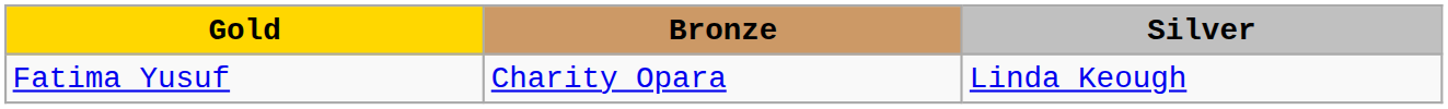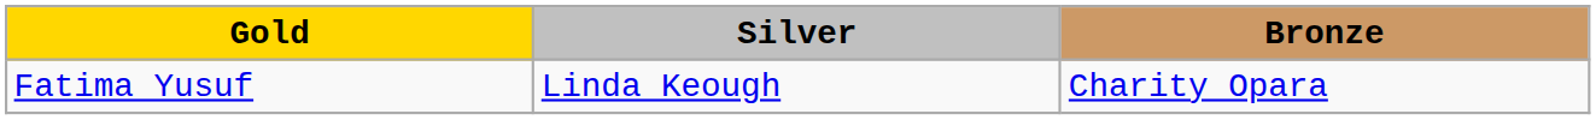columns swapped: Silver <-> Bronze
